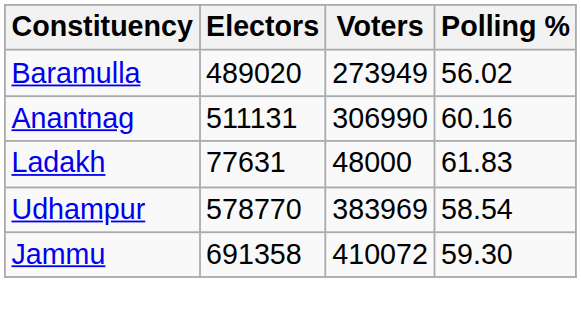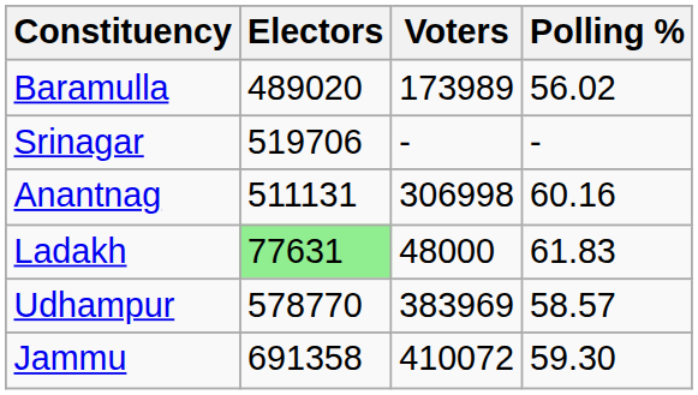Baramulla | Voters: 273949 -> 173989
+ row: Srinagar | 519706 | - | -
Anantnag | Voters: 306990 -> 306998
Ladakh | Electors: no background -> lightgreen background
Udhampur | Polling %: 58.54 -> 58.57
